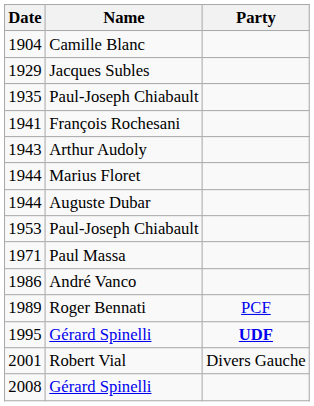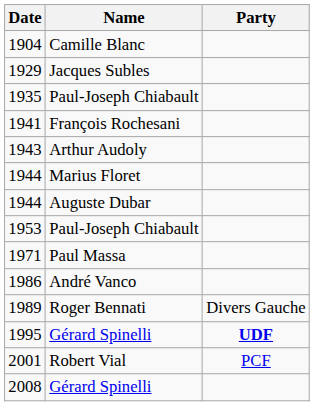1989 | Party: PCF -> Divers Gauche
2001 | Party: Divers Gauche -> PCF
